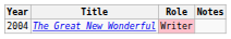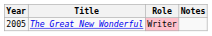The Great New Wonderful | Year: 2004 -> 2005
